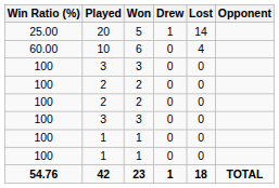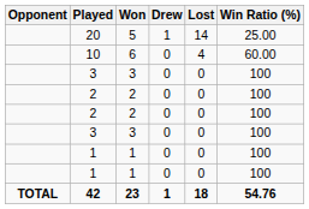columns swapped: Opponent <-> Win Ratio (%)
